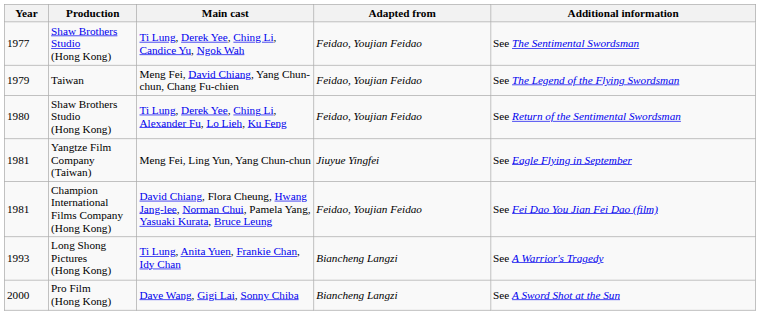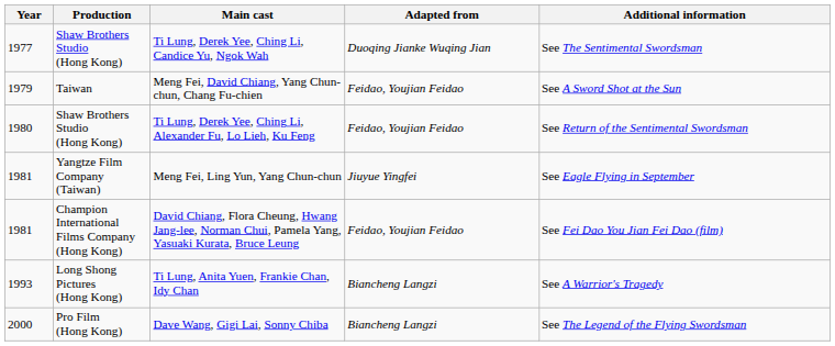Ti Lung, Derek Yee, Ching Li, Candice Yu, Ngok Wah | Adapted from: Feidao, Youjian Feidao -> Duoqing Jianke Wuqing Jian
Meng Fei, David Chiang, Yang Chun-chun, Chang Fu-chien | Additional information: See The Legend of the Flying Swordsman -> See A Sword Shot at the Sun
Dave Wang, Gigi Lai, Sonny Chiba | Additional information: See A Sword Shot at the Sun -> See The Legend of the Flying Swordsman
